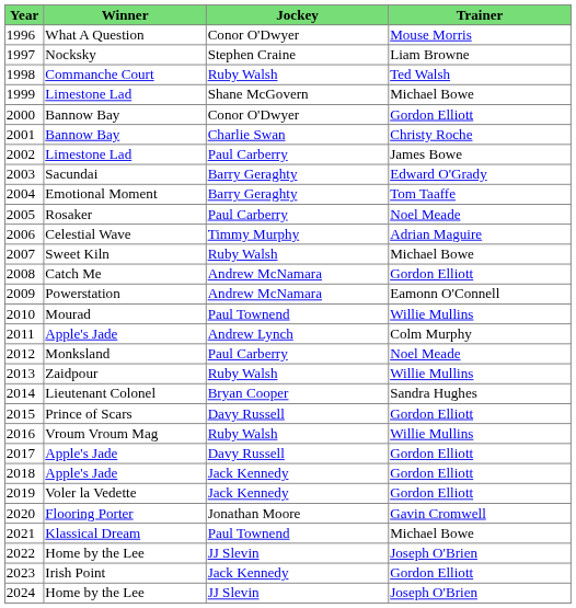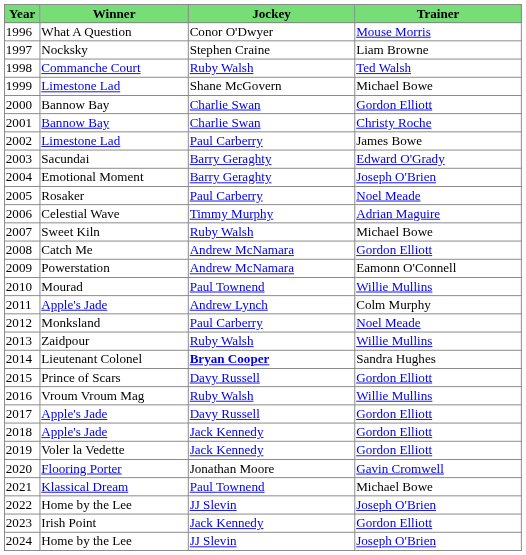2000 | Jockey: Conor O'Dwyer -> Charlie Swan
2004 | Trainer: Tom Taaffe -> Joseph O'Brien
2014 | Jockey: normal -> bold
